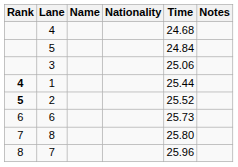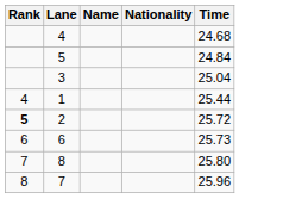- column: Notes
3 | Time: 25.06 -> 25.04
1 | Rank: bold -> normal
2 | Time: 25.52 -> 25.72
